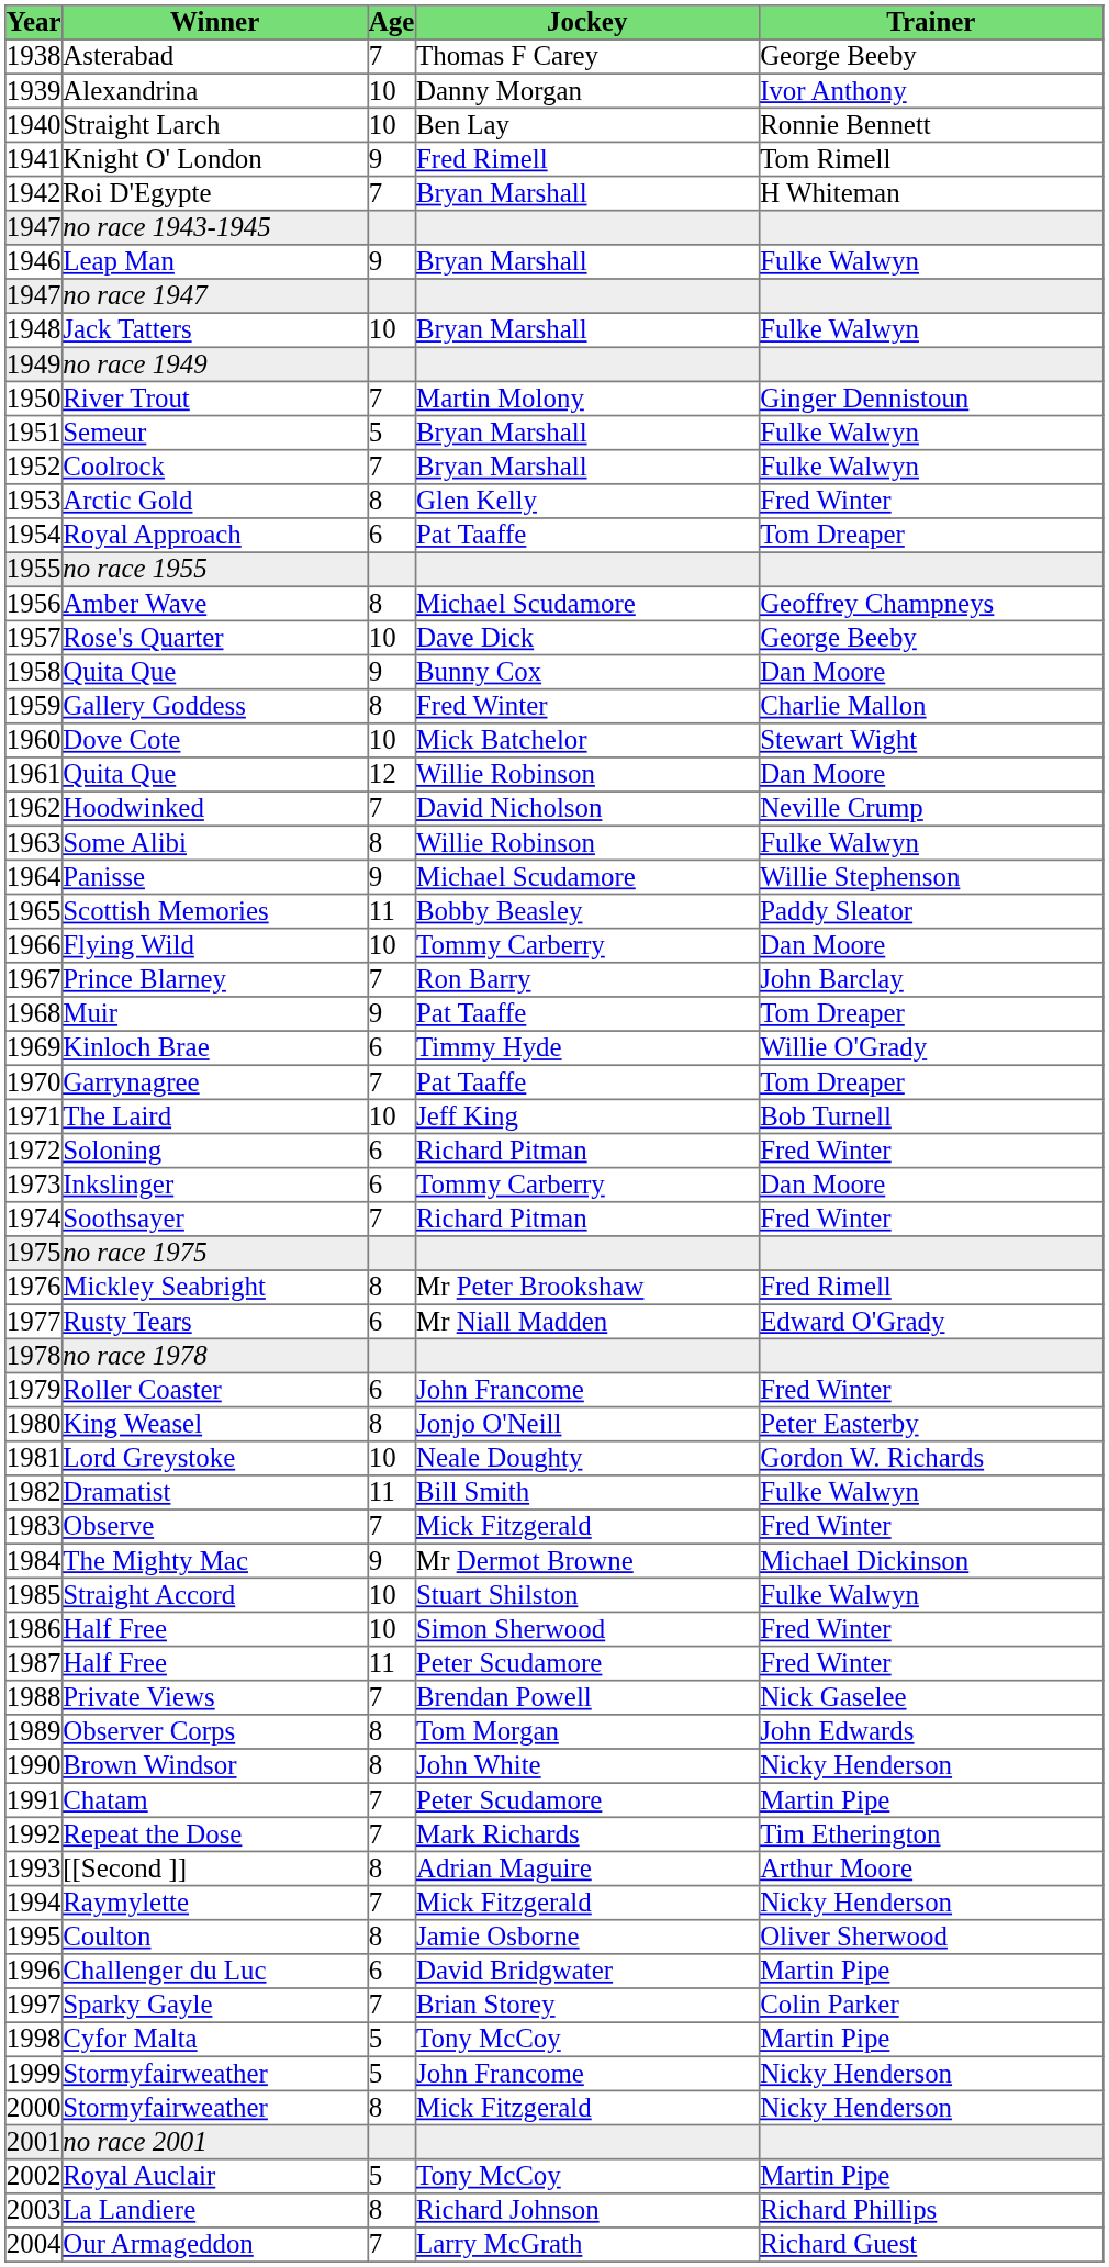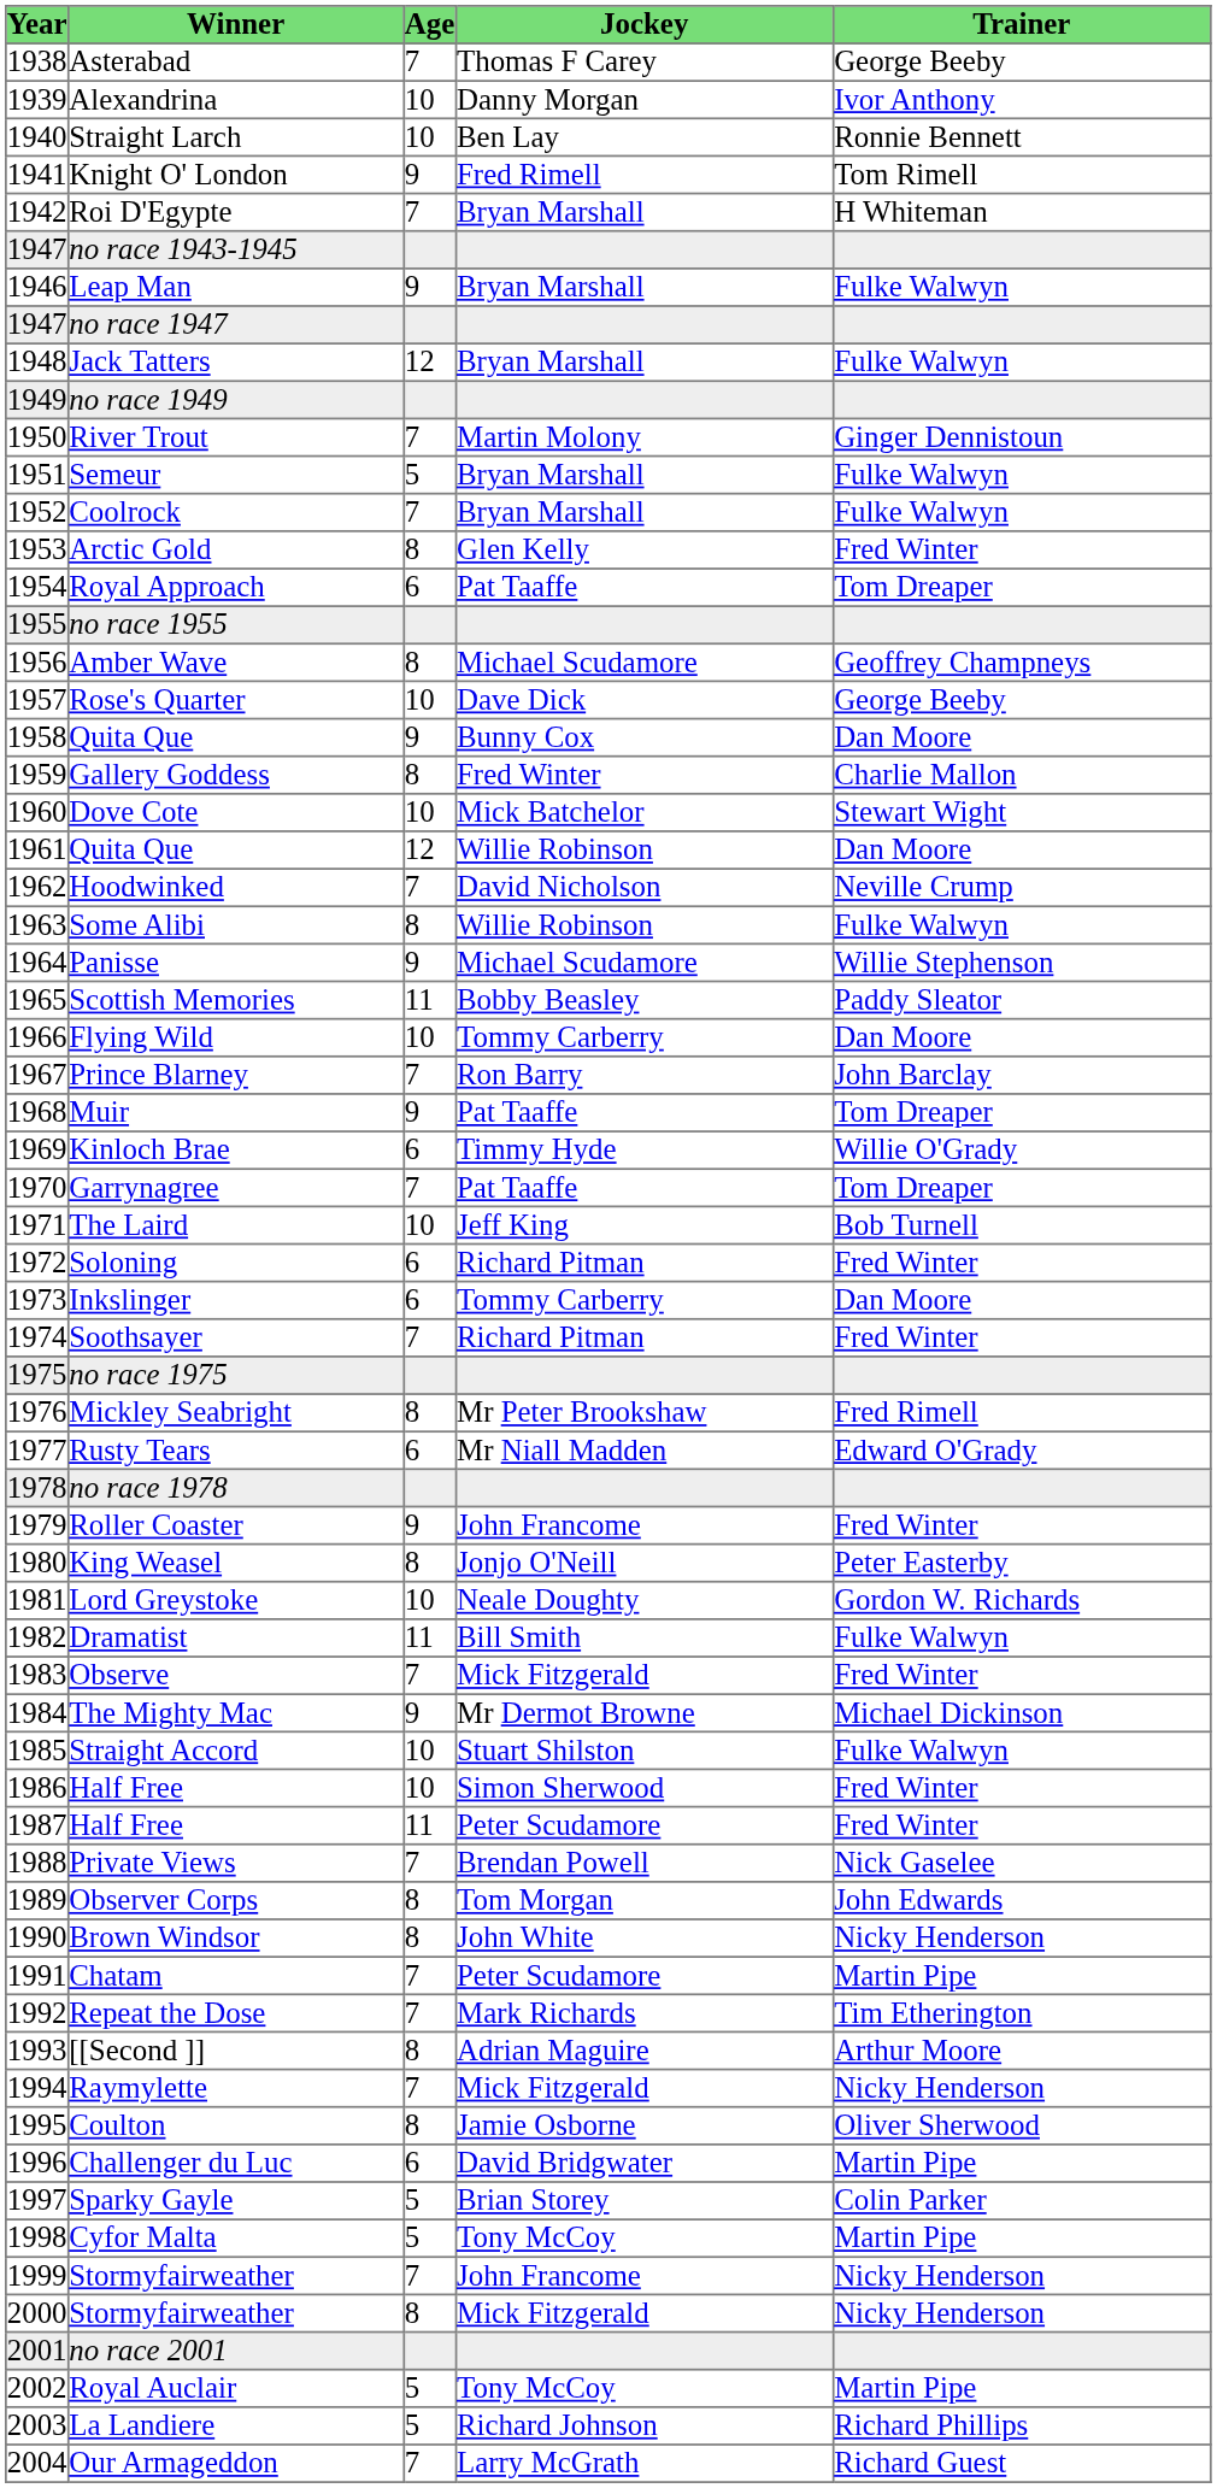Jack Tatters | Age: 10 -> 12
Roller Coaster | Age: 6 -> 9
Sparky Gayle | Age: 7 -> 5
1999 / Stormyfairweather | Age: 5 -> 7
La Landiere | Age: 8 -> 5
